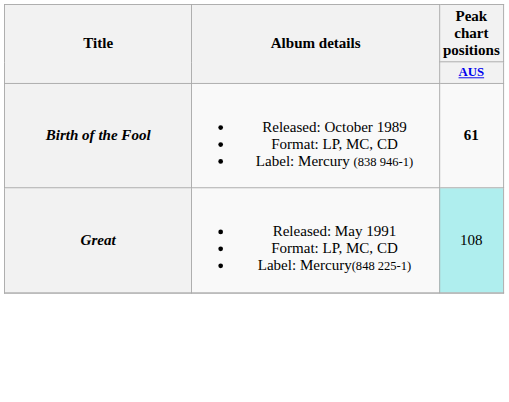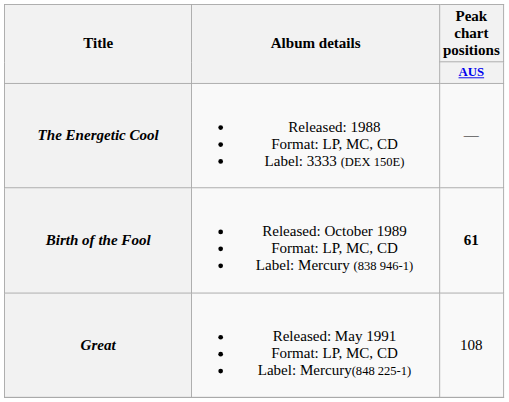+ row: The Energetic Cool | Released: 1988 Format: LP, MC, CD Label: 3333 (DEX 150E) | —
Great | Peak chart positions / AUS: paleturquoise background -> no background
